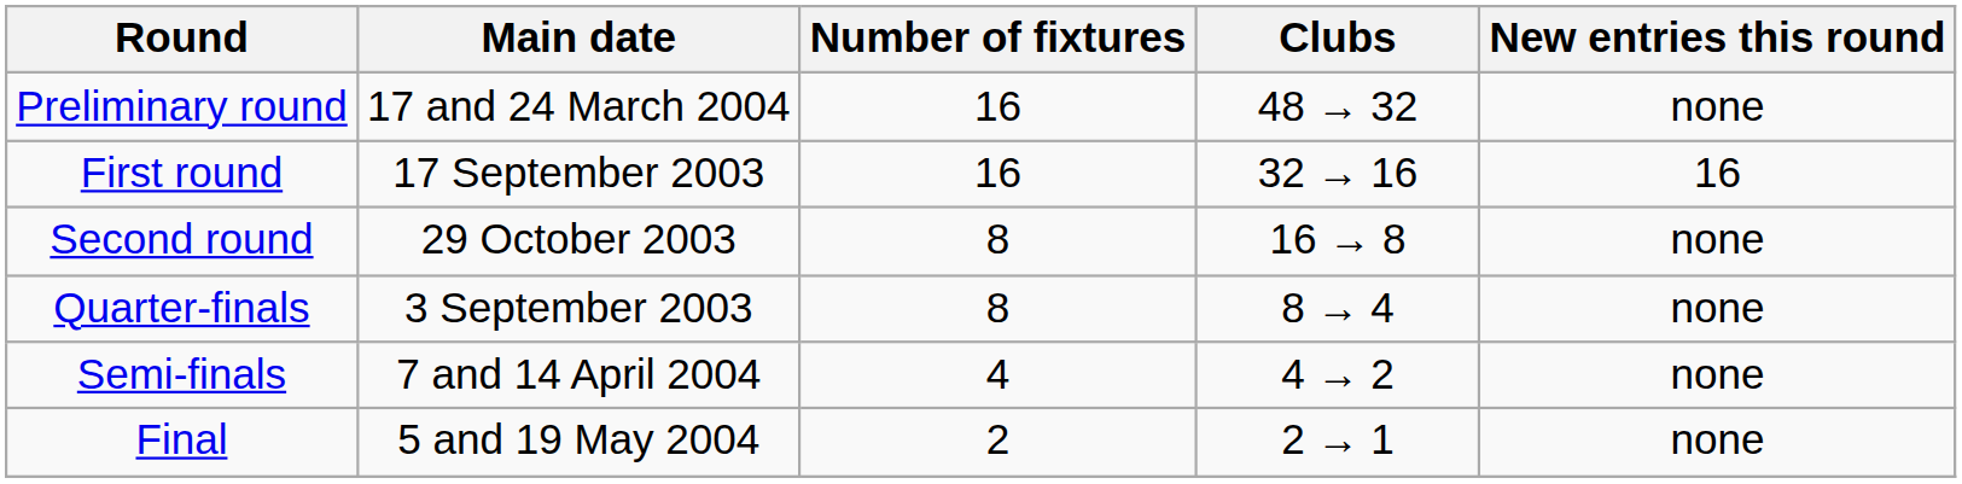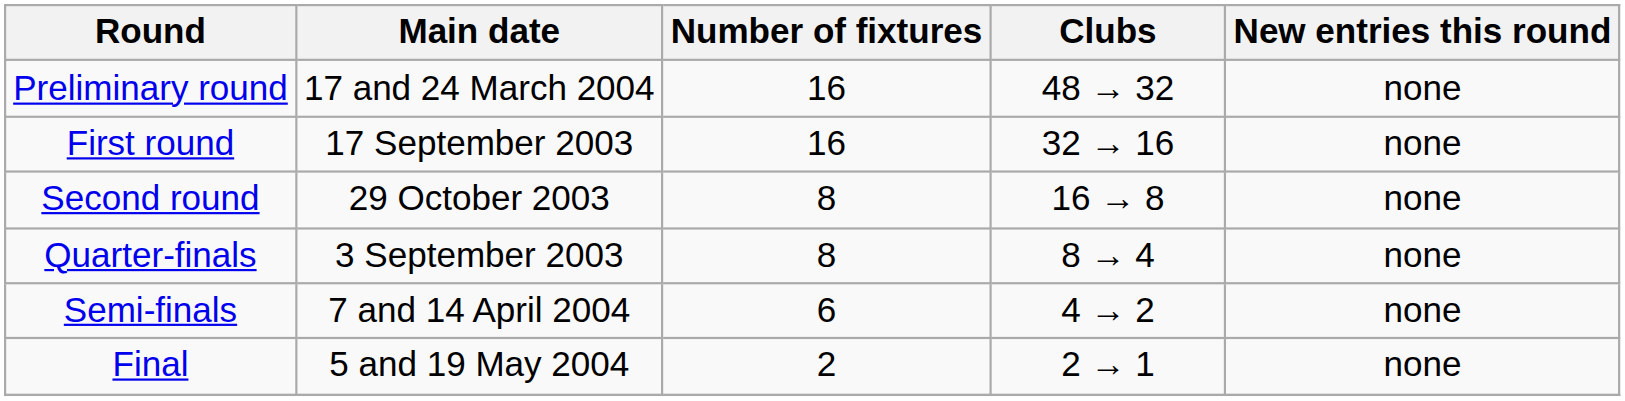First round | New entries this round: 16 -> none
Semi-finals | Number of fixtures: 4 -> 6
